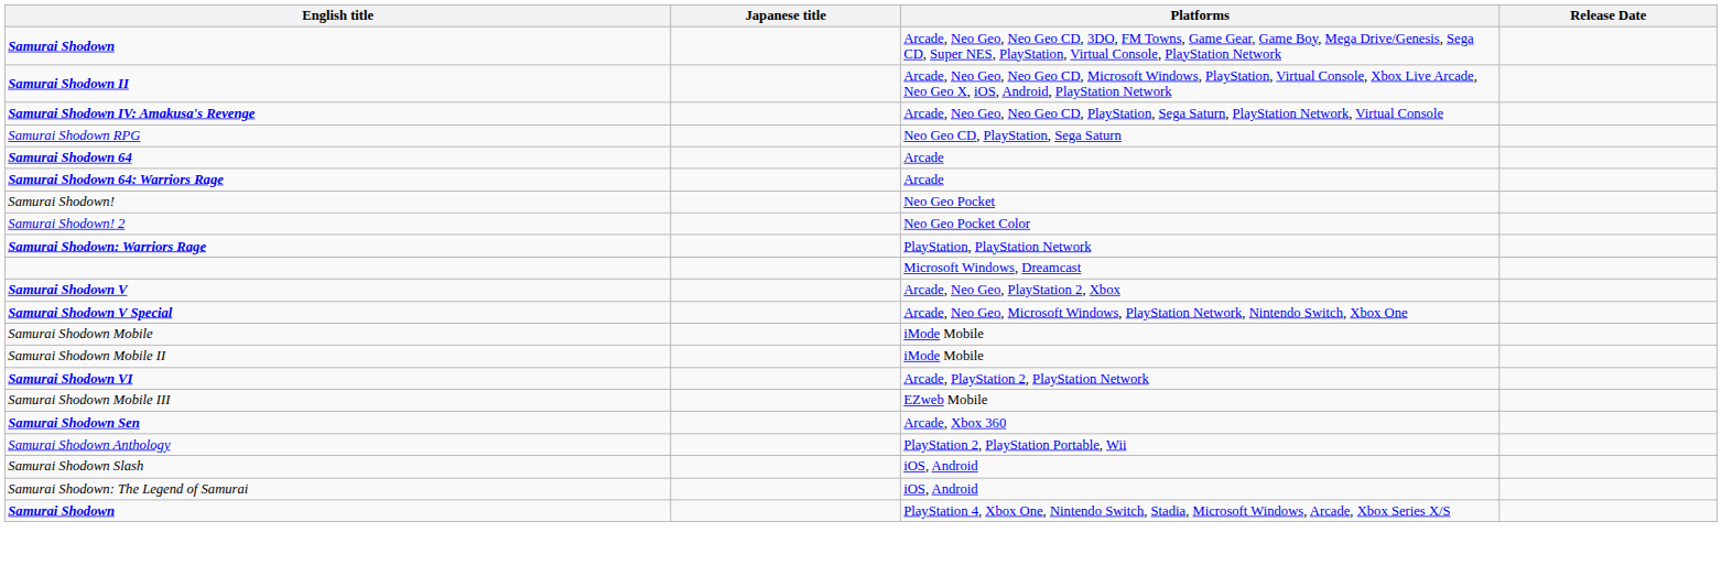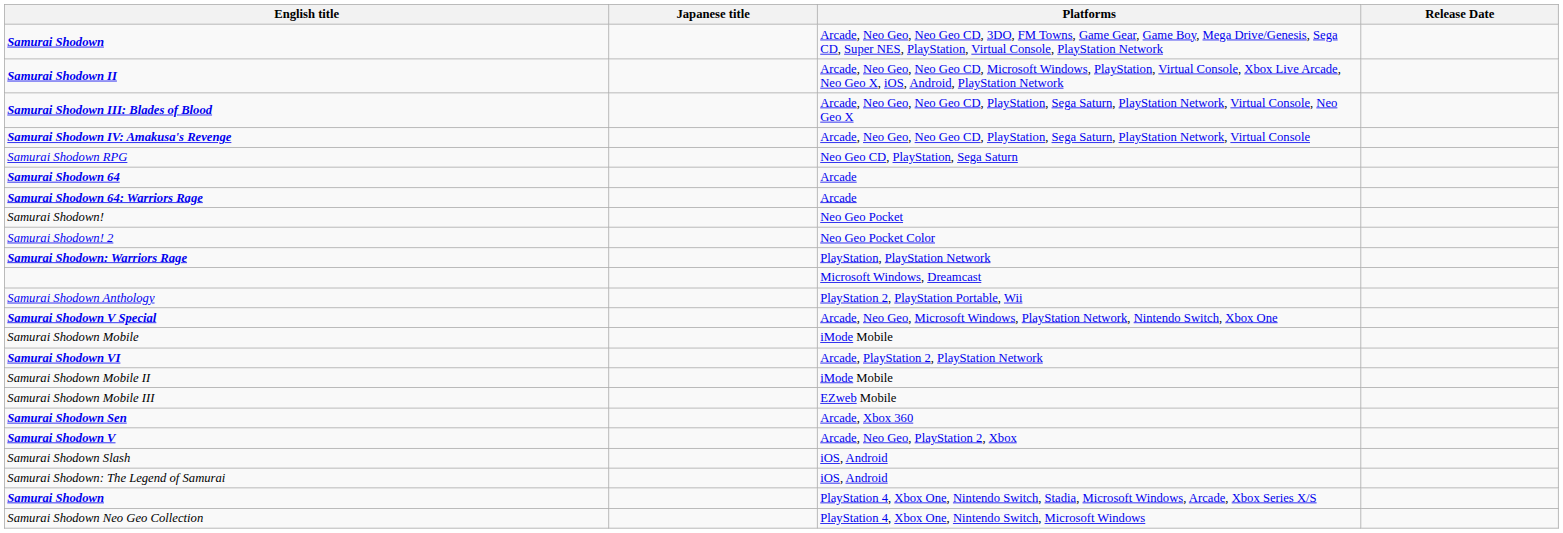+ row: Samurai Shodown III: Blades of Blood | Arcade, Neo Geo, Neo Geo CD, PlayStation, Sega Saturn, PlayStation Network, Virtual Console, Neo Geo X
rows swapped: Samurai Shodown V <-> Samurai Shodown Anthology
rows swapped: Samurai Shodown VI <-> Samurai Shodown Mobile II
+ row: Samurai Shodown Neo Geo Collection | PlayStation 4, Xbox One, Nintendo Switch, Microsoft Windows
